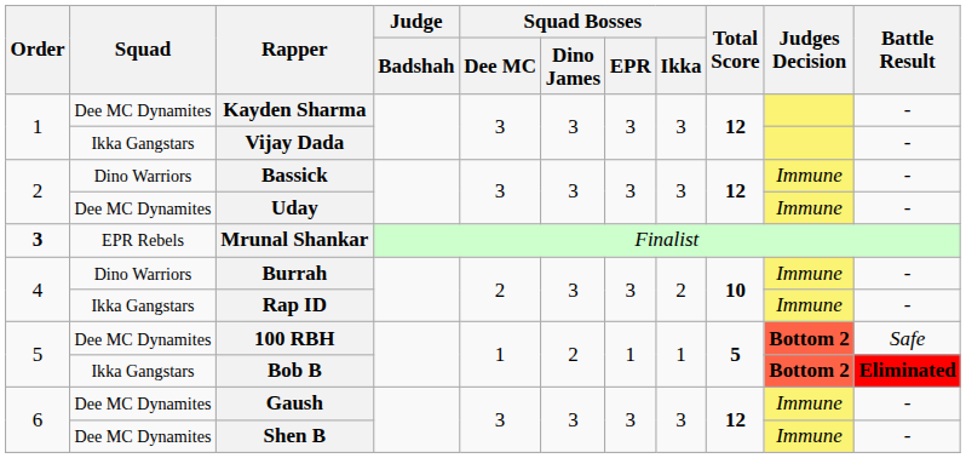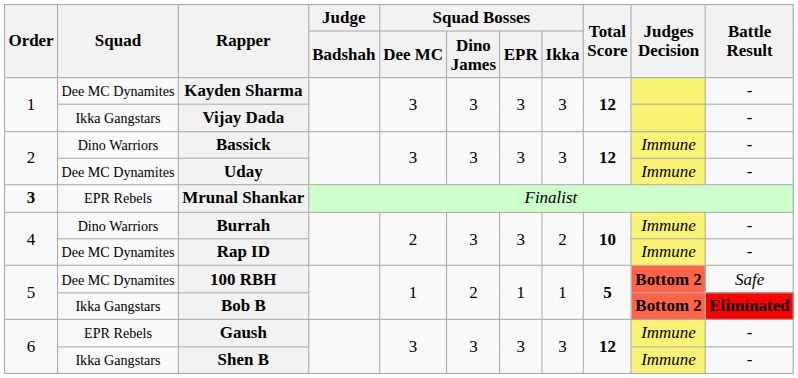Rap ID | Squad: Ikka Gangstars -> Dee MC Dynamites
Gaush | Squad: Dee MC Dynamites -> EPR Rebels
Shen B | Squad: Dee MC Dynamites -> Ikka Gangstars
